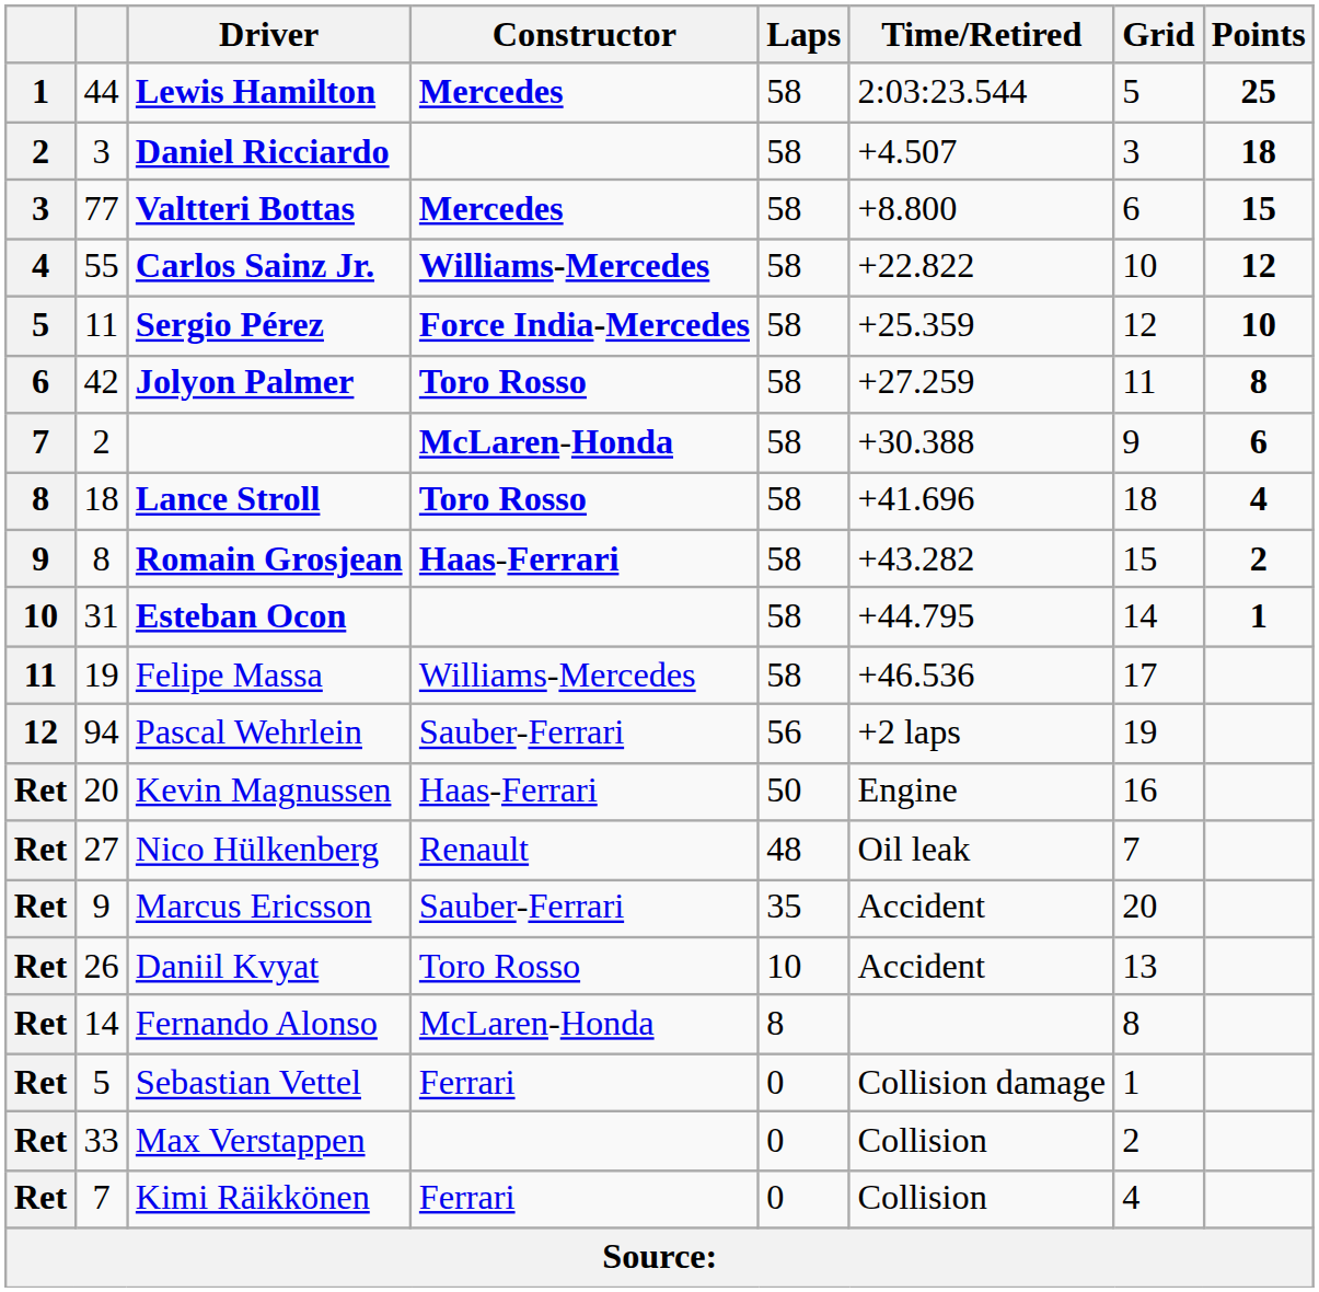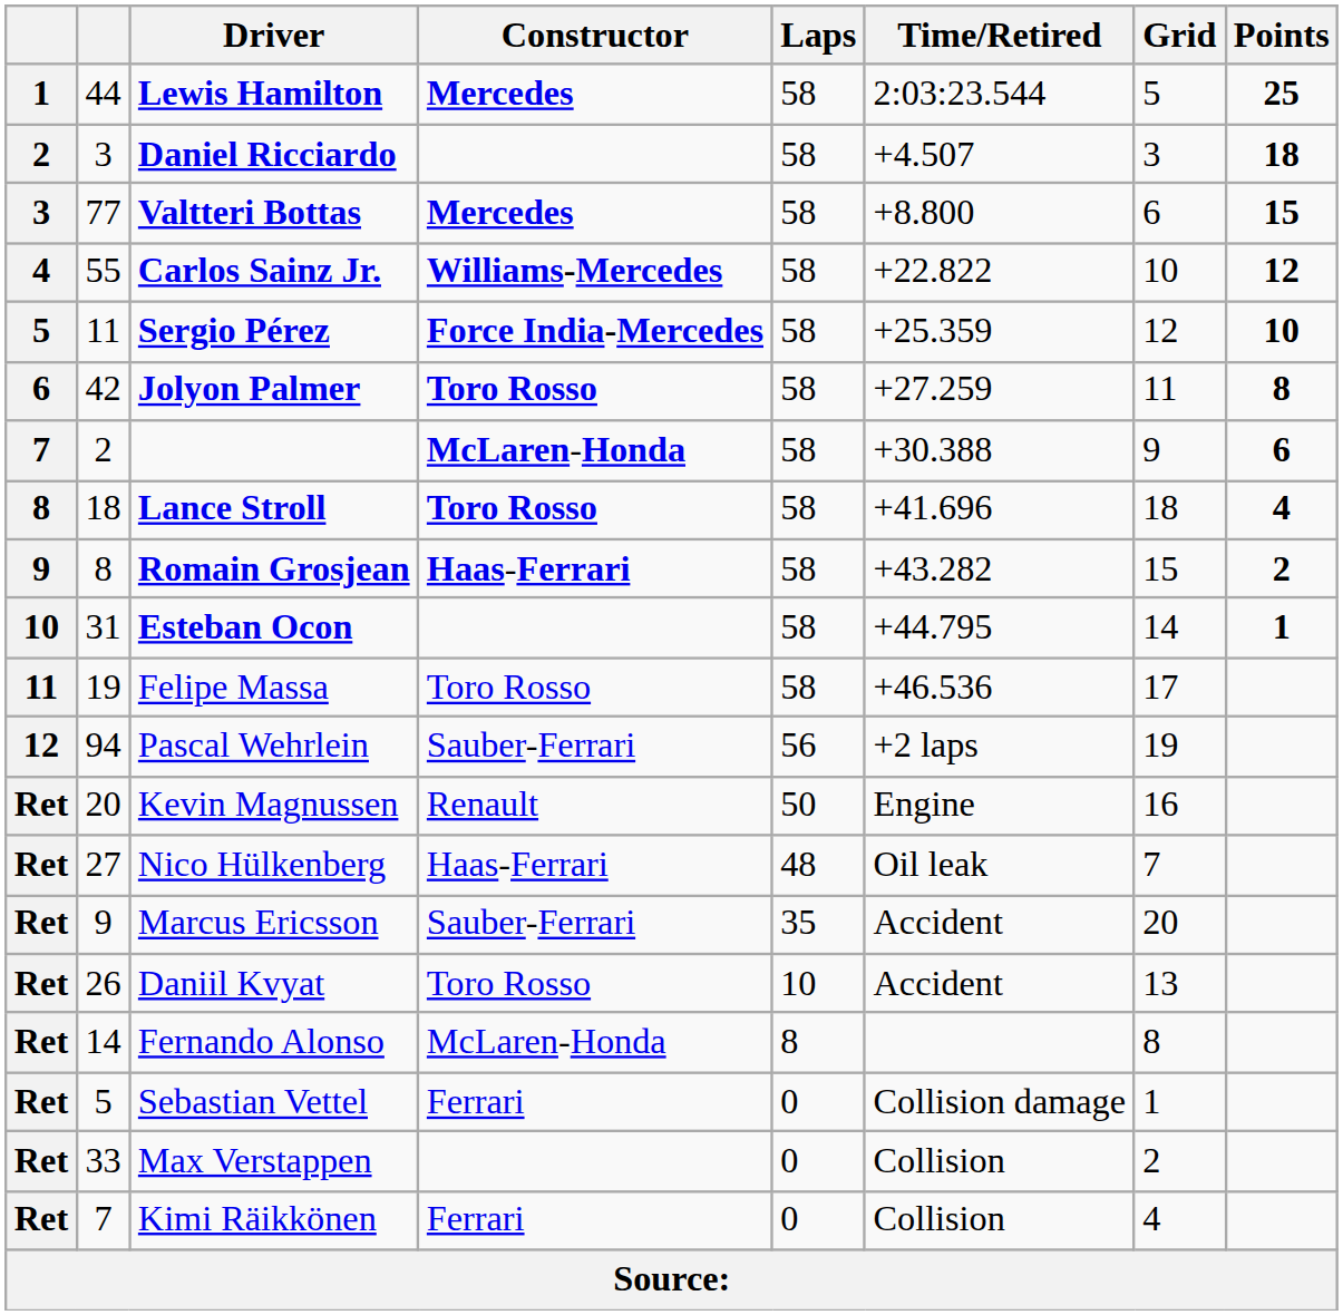Felipe Massa | Constructor: Williams-Mercedes -> Toro Rosso
Kevin Magnussen | Constructor: Haas-Ferrari -> Renault
Nico Hülkenberg | Constructor: Renault -> Haas-Ferrari
